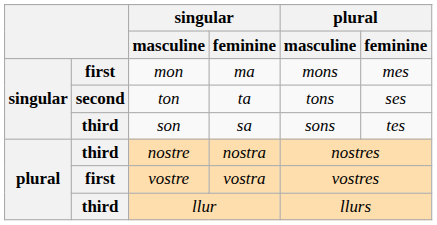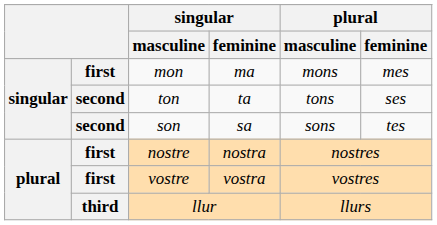son | column 2: third -> second
nostre | column 2: third -> first
